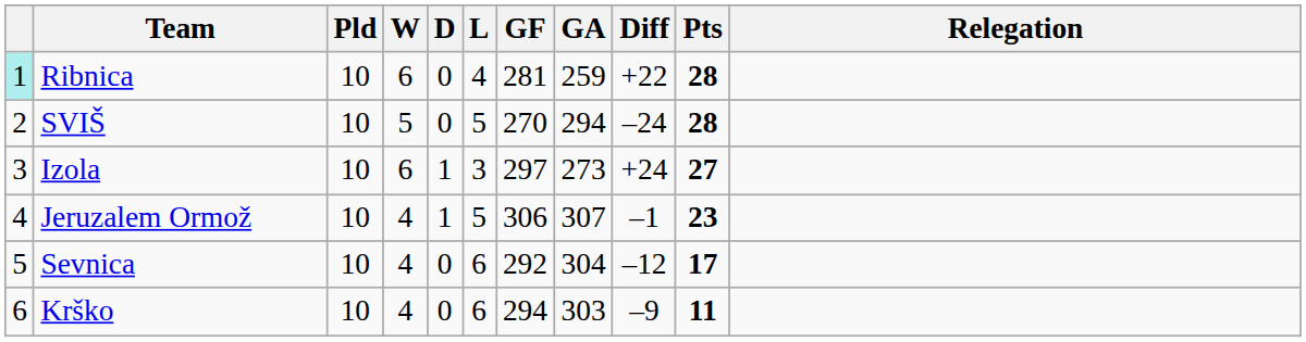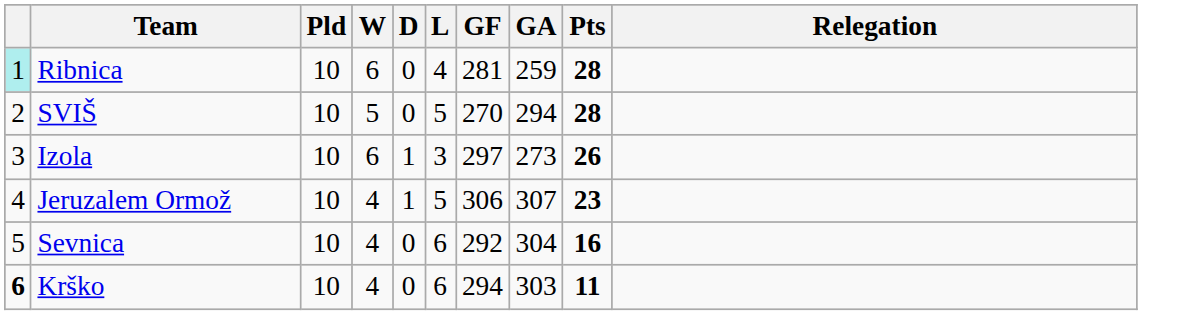- column: Diff | +22 | –24 | +24 | –1 | –12 | –9
Izola | Pts: 27 -> 26
Sevnica | Pts: 17 -> 16
Krško | column 1: normal -> bold
